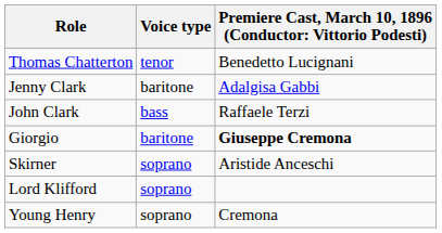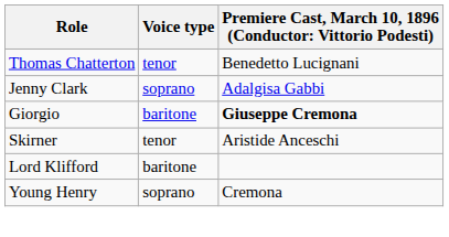Jenny Clark | Voice type: baritone -> soprano
- row: John Clark | bass | Raffaele Terzi
Skirner | Voice type: soprano -> tenor
Lord Klifford | Voice type: soprano -> baritone
